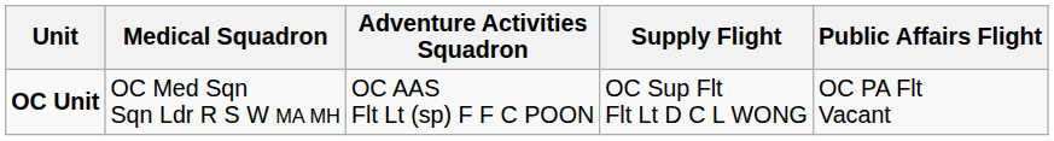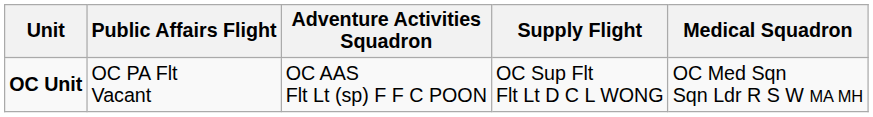columns swapped: Medical Squadron <-> Public Affairs Flight
